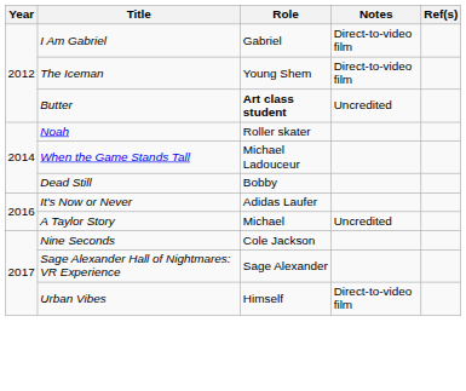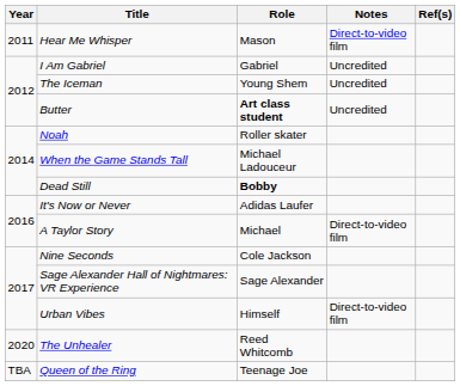+ row: 2011 | Hear Me Whisper | Mason | Direct-to-video film
I Am Gabriel | Notes: Direct-to-video film -> Uncredited
The Iceman | Notes: Direct-to-video film -> Uncredited
Dead Still | Role: normal -> bold
A Taylor Story | Notes: Uncredited -> Direct-to-video film
+ row: 2020 | The Unhealer | Reed Whitcomb
+ row: TBA | Queen of the Ring | Teenage Joe
